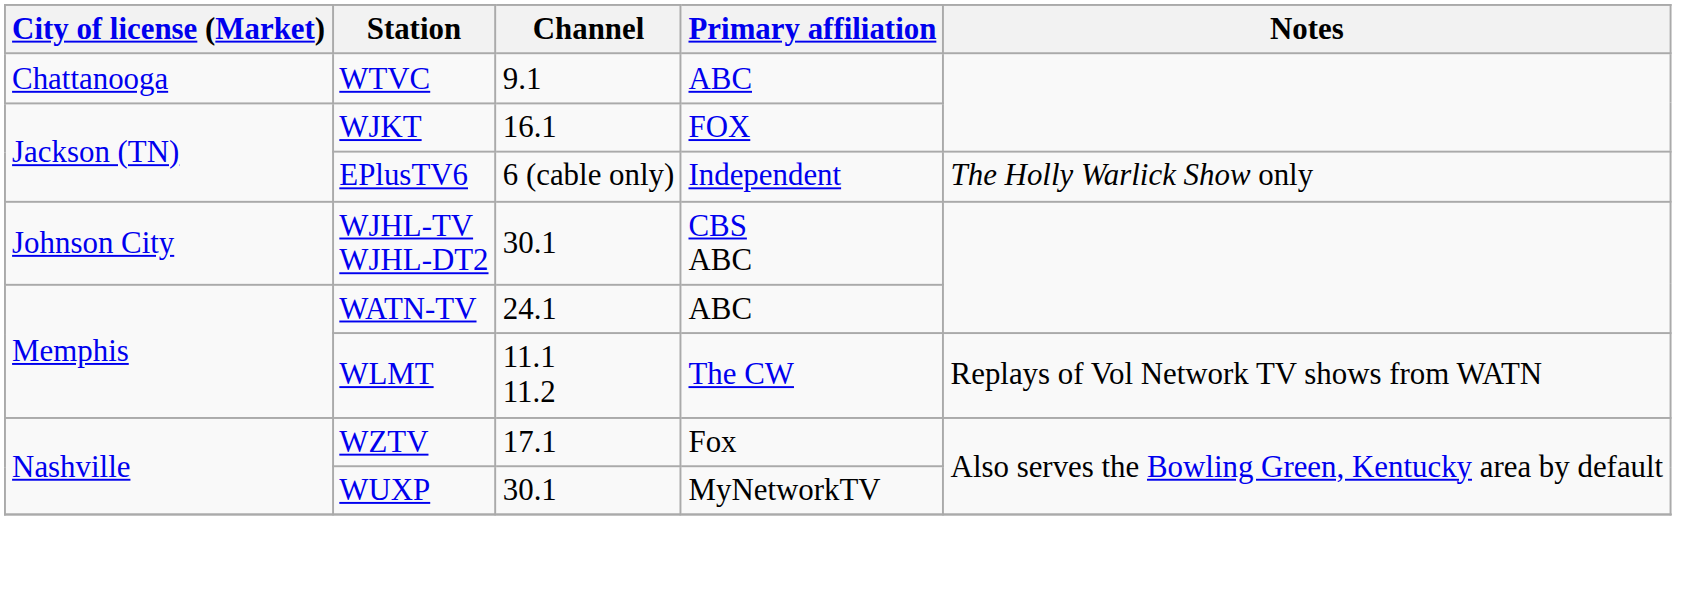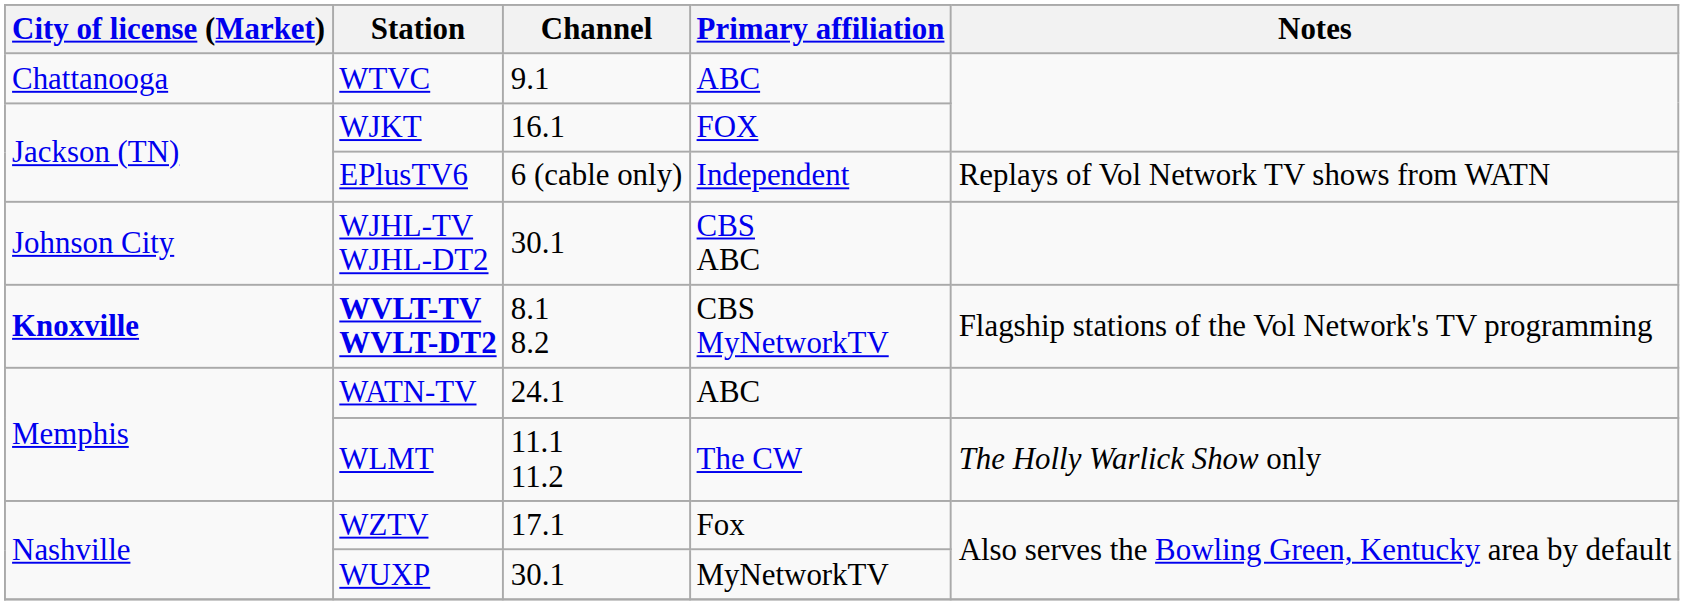EPlusTV6 | Notes: The Holly Warlick Show only -> Replays of Vol Network TV shows from WATN
+ row: Knoxville | WVLT-TV WVLT-DT2 | 8.1 8.2 | CBS MyNetworkTV | Flagship stations of the Vol Network's TV programming
WLMT | Notes: Replays of Vol Network TV shows from WATN -> The Holly Warlick Show only
